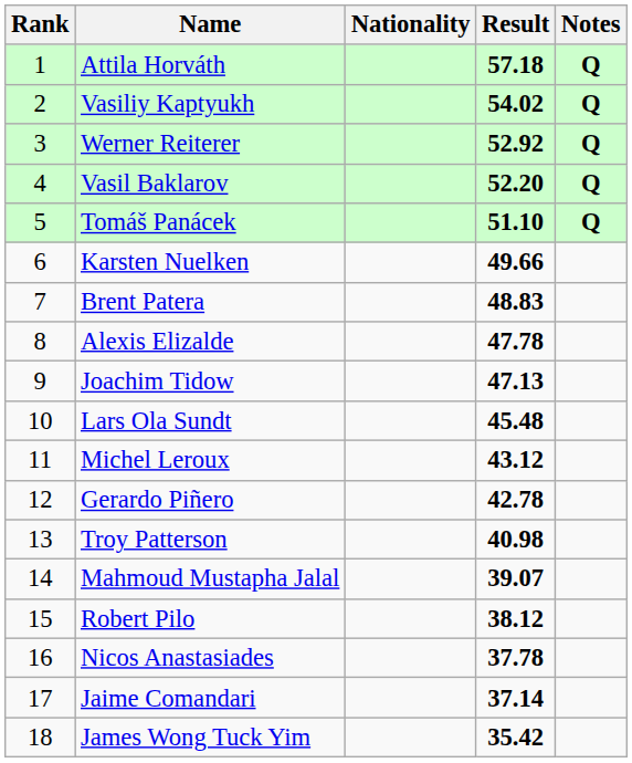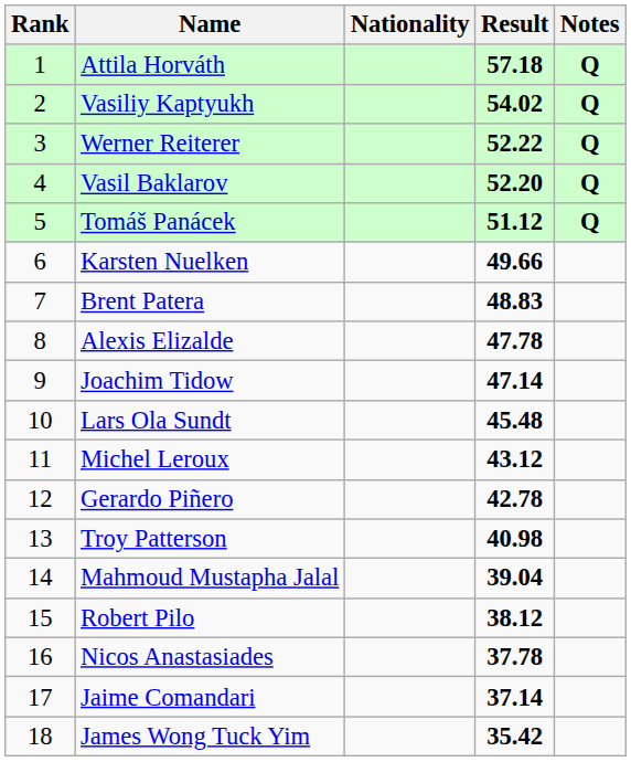Werner Reiterer | Result: 52.92 -> 52.22
Tomáš Panácek | Result: 51.10 -> 51.12
Joachim Tidow | Result: 47.13 -> 47.14
Mahmoud Mustapha Jalal | Result: 39.07 -> 39.04
